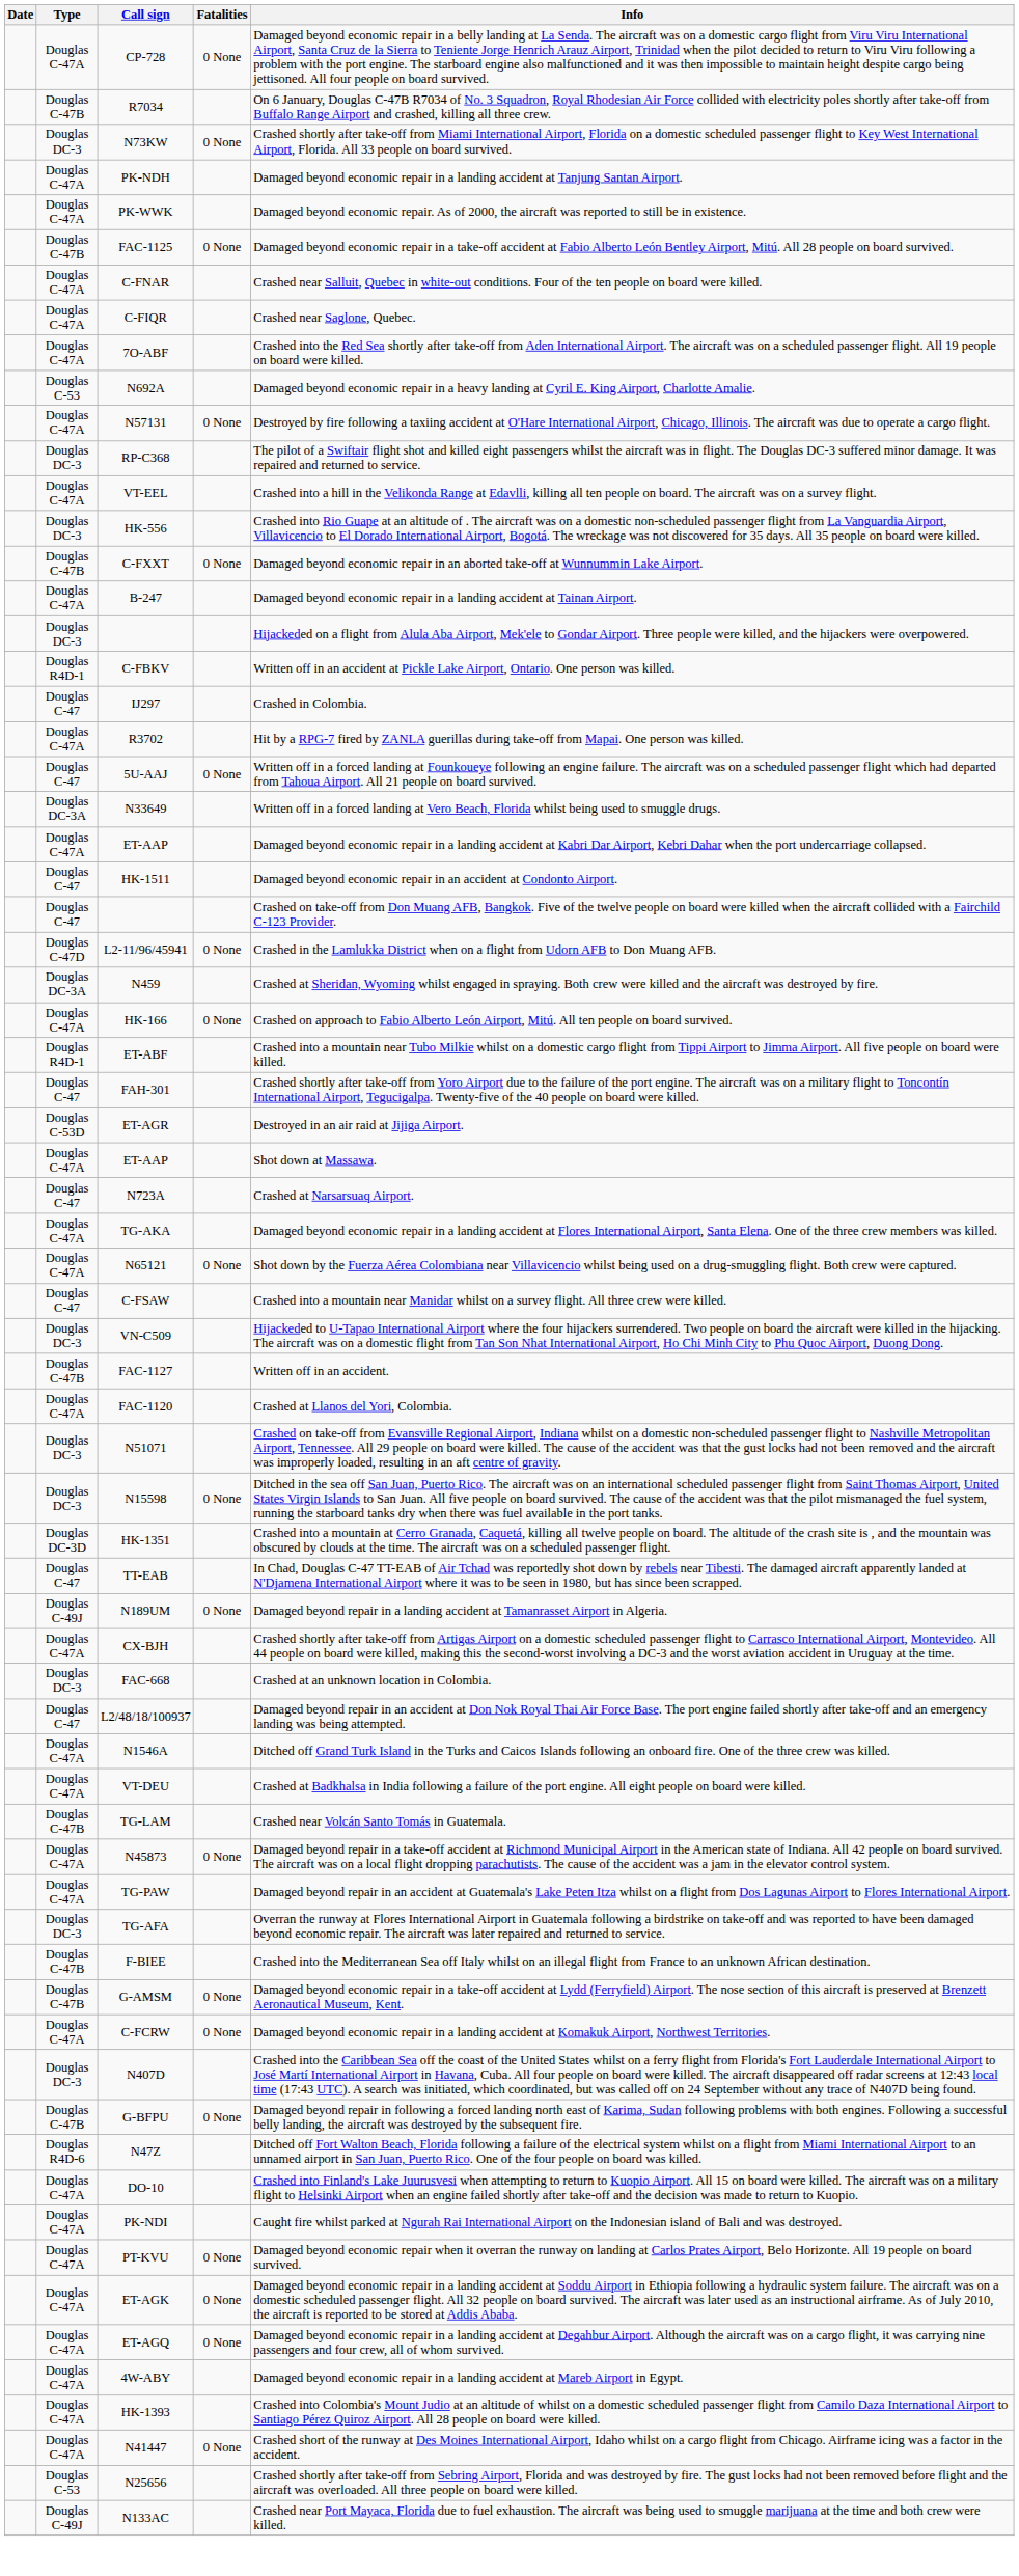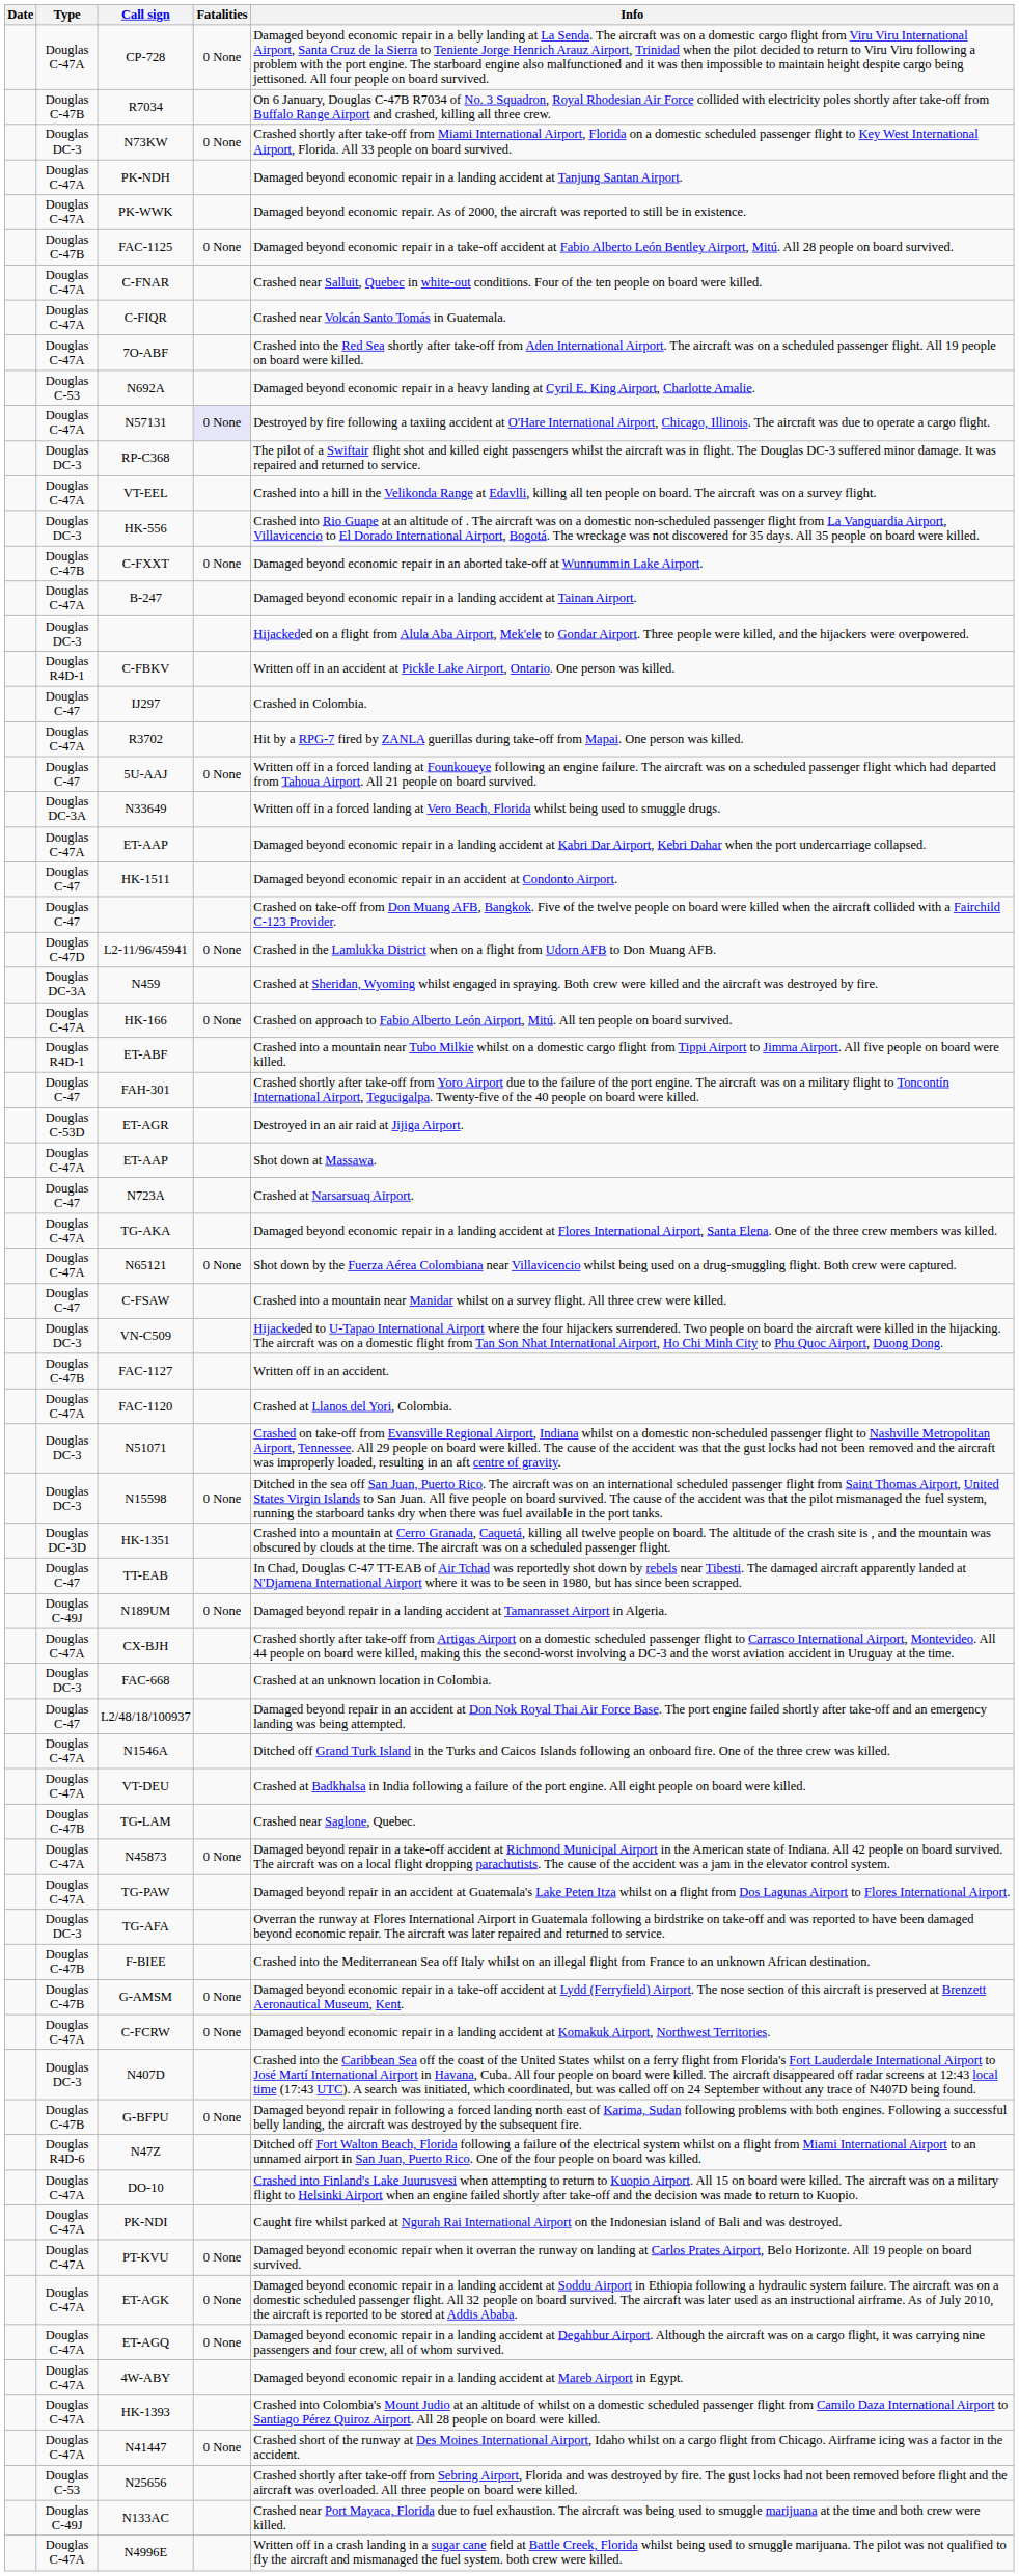C-FIQR | Info: Crashed near Saglone, Quebec. -> Crashed near Volcán Santo Tomás in Guatemala.
N57131 | Fatalities: no background -> lavender background
TG-LAM | Info: Crashed near Volcán Santo Tomás in Guatemala. -> Crashed near Saglone, Quebec.
+ row: Douglas C-47A | N4996E | Written off in a crash landing in a sugar cane field at Battle Creek, Florida whilst being used to smuggle marijuana. The pilot was not qualified to fly the aircraft and mismanaged the fuel system. both crew were killed.
